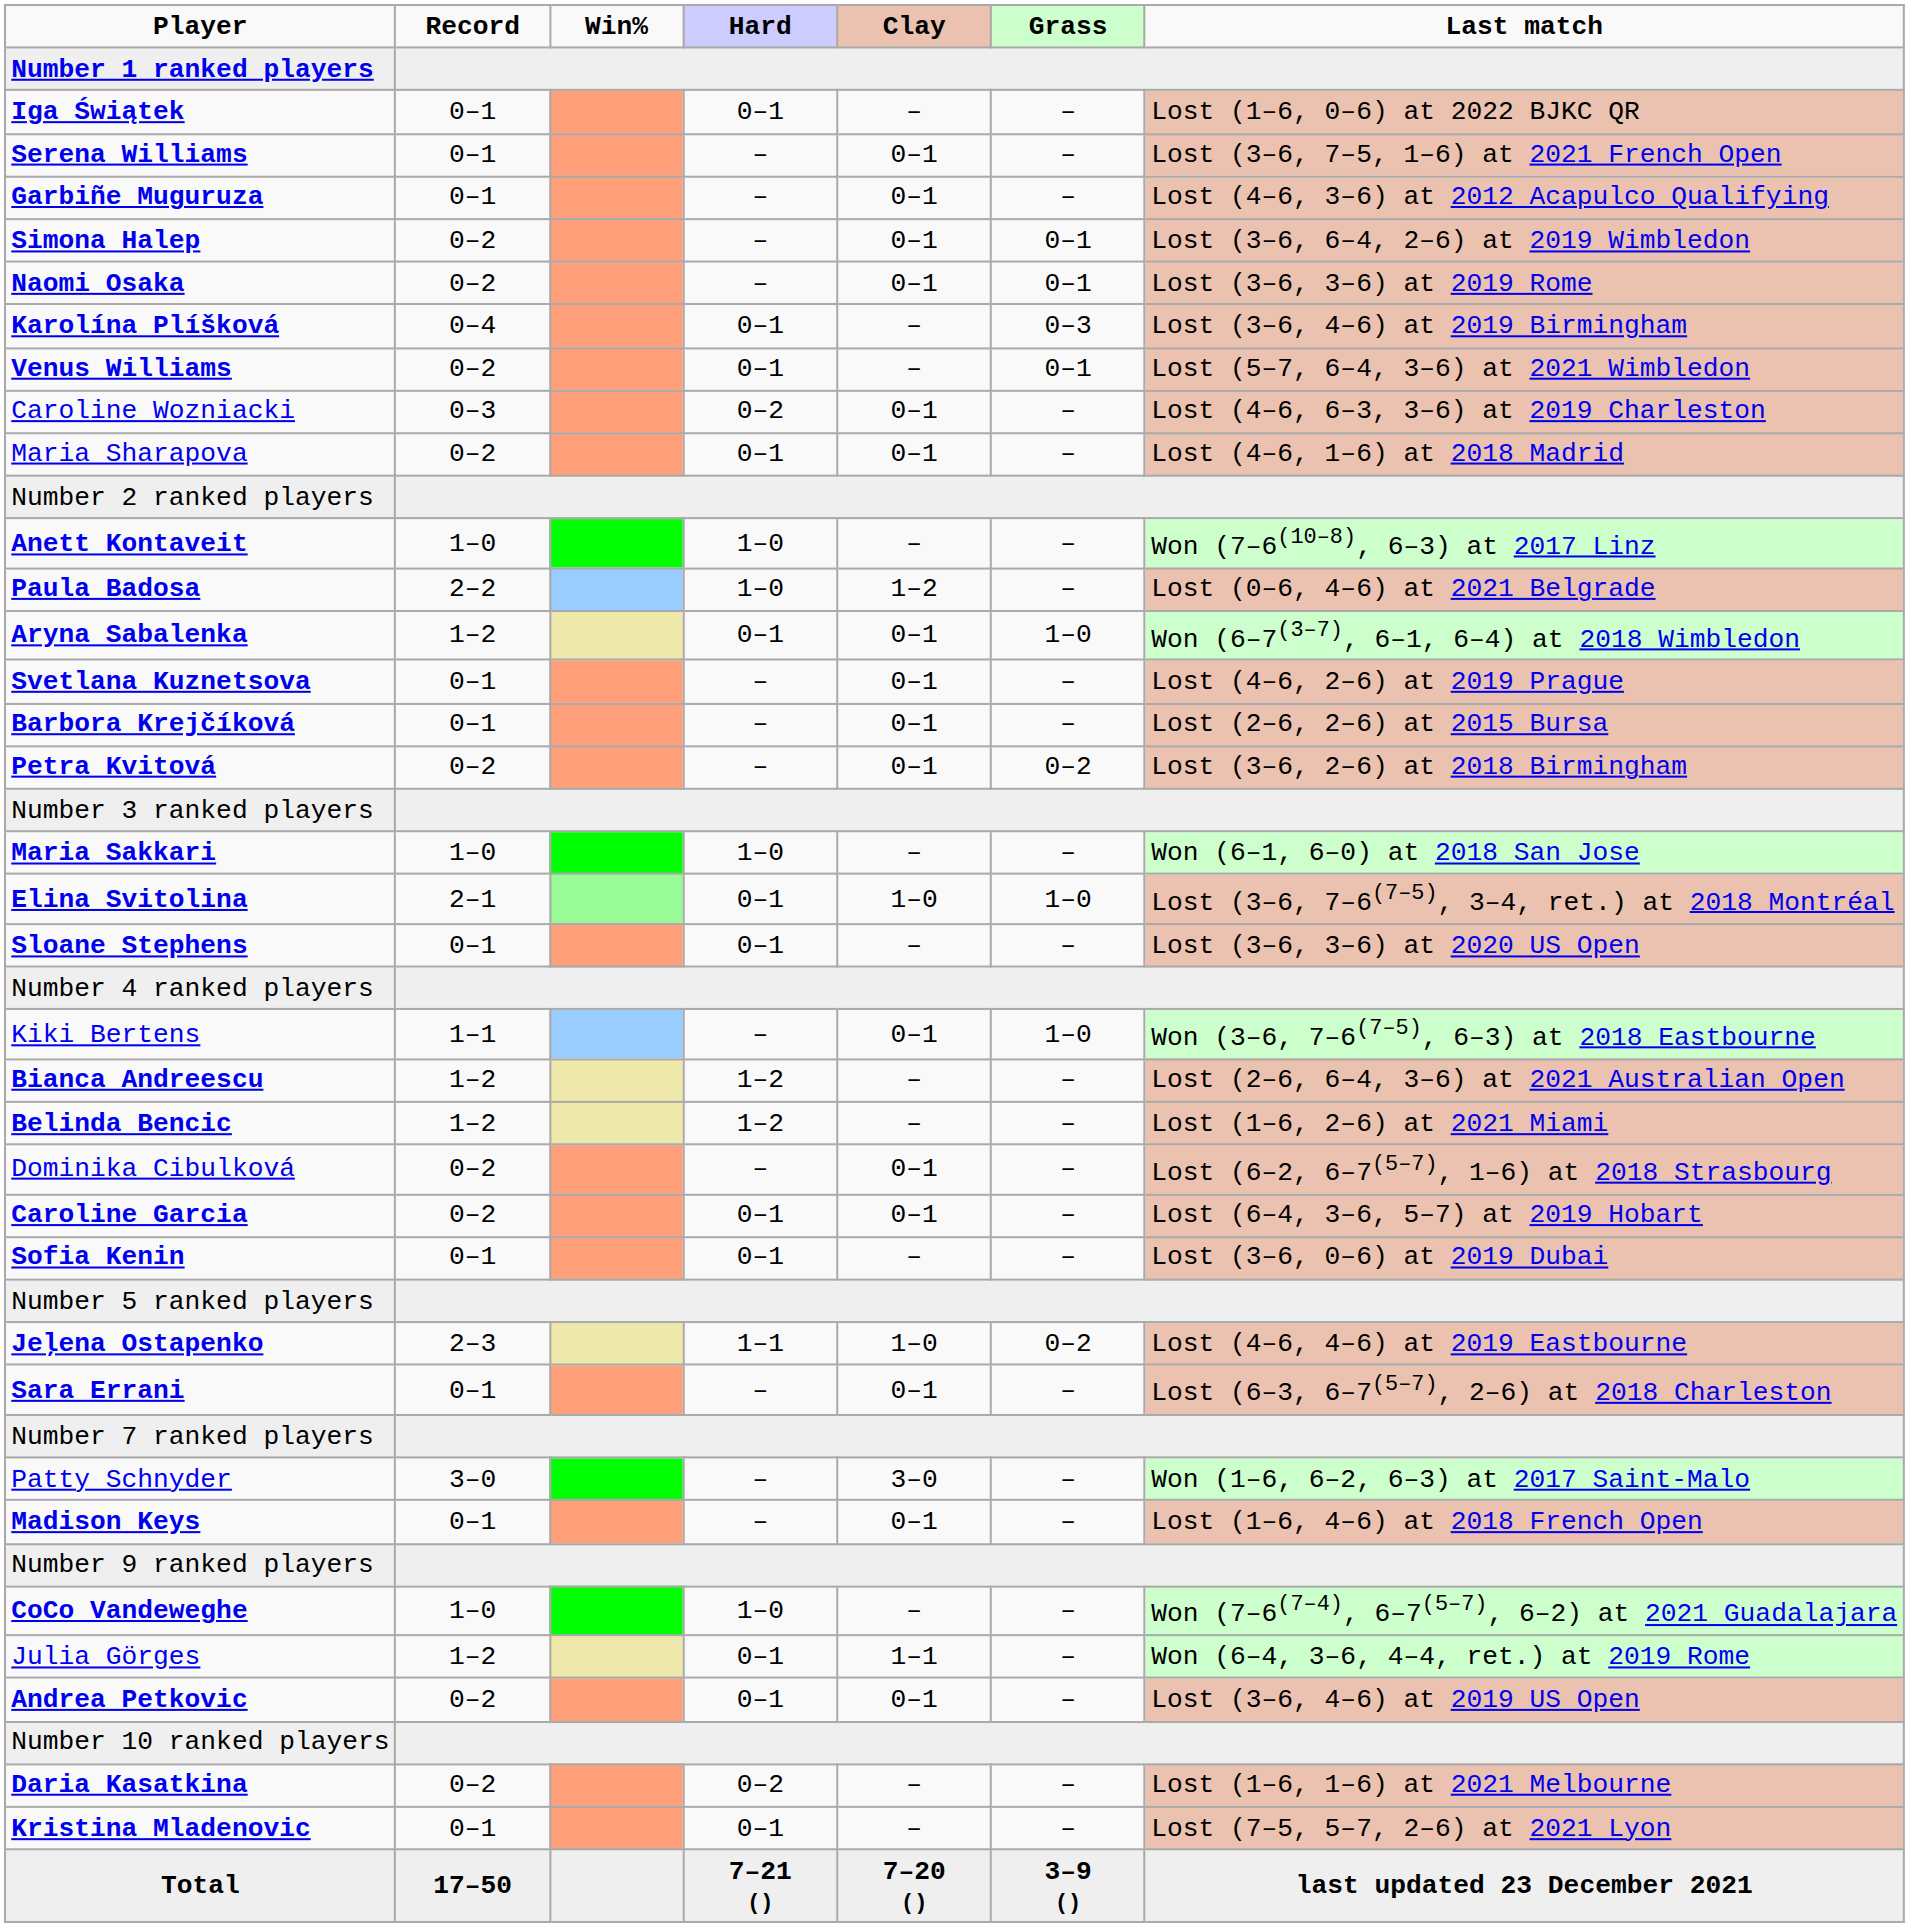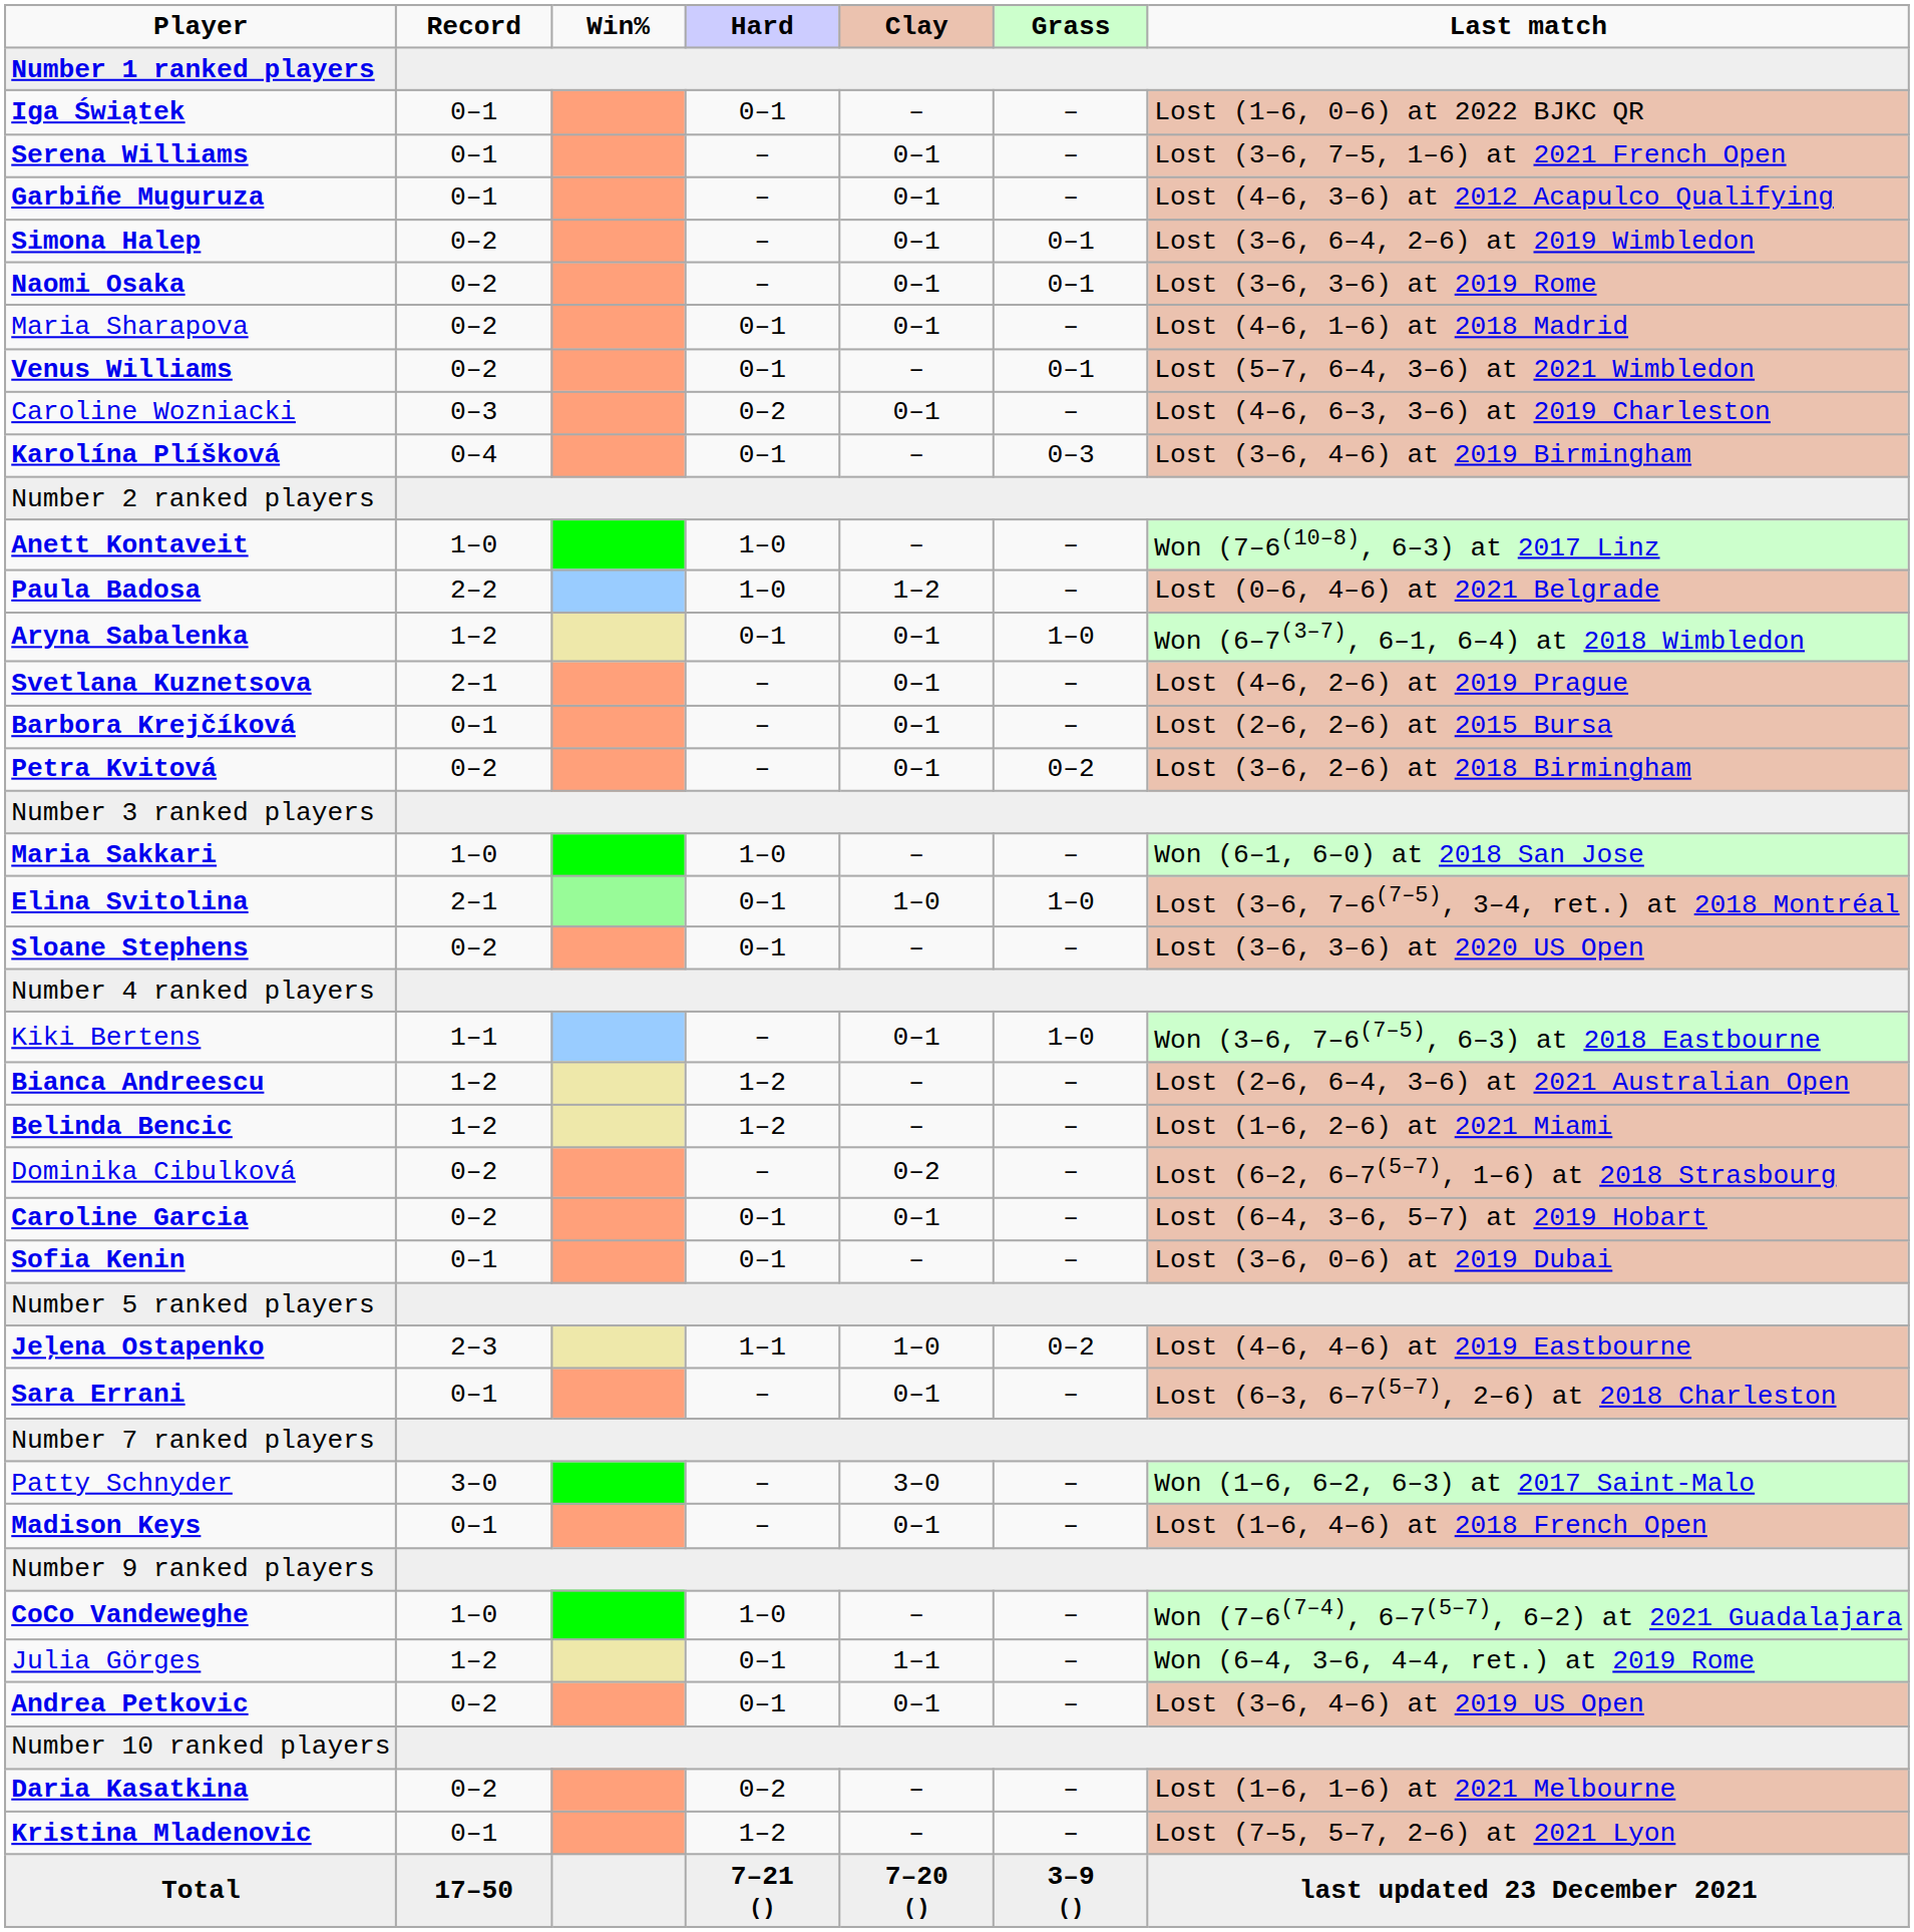rows swapped: Maria Sharapova <-> Karolína Plíšková
Svetlana Kuznetsova | Record: 0–1 -> 2–1
Sloane Stephens | Record: 0–1 -> 0–2
Dominika Cibulková | Clay: 0–1 -> 0–2
Kristina Mladenovic | Hard: 0–1 -> 1–2
